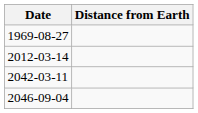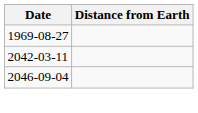- row: 2012-03-14
